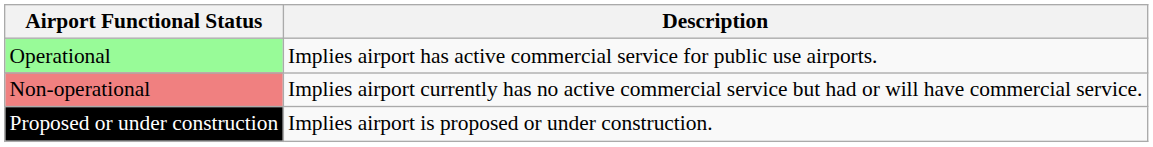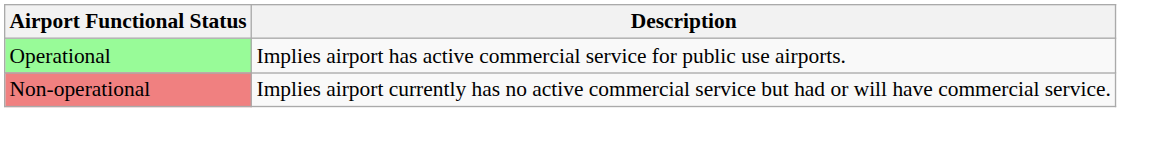- row: Proposed or under construction | Implies airport is proposed or under construction.
